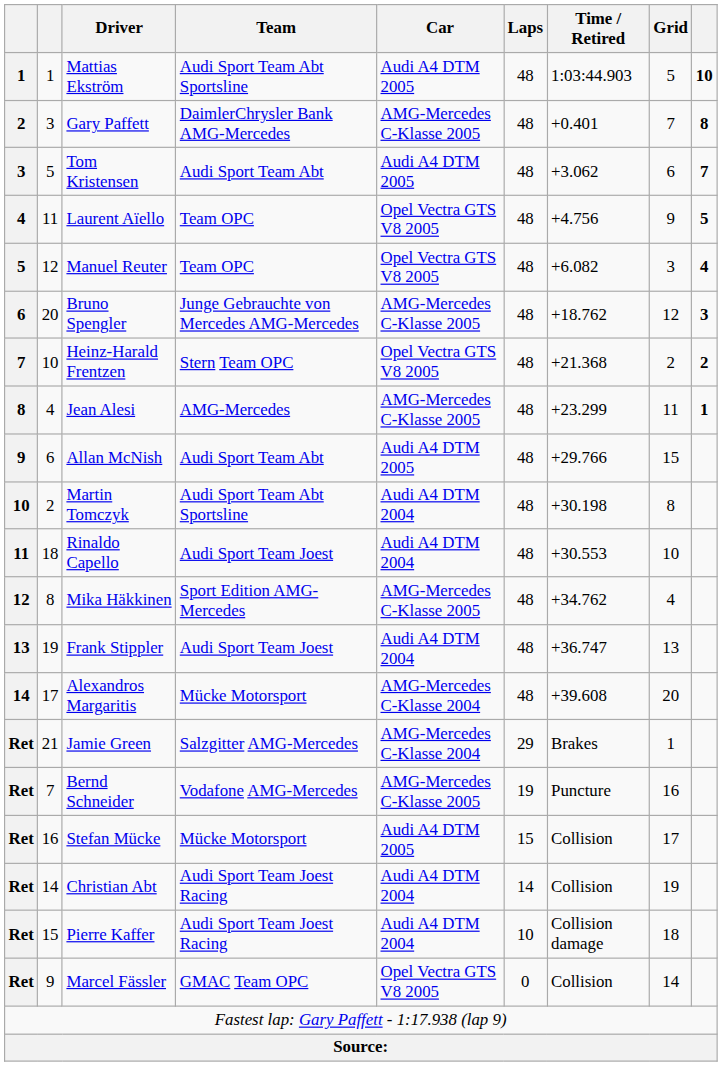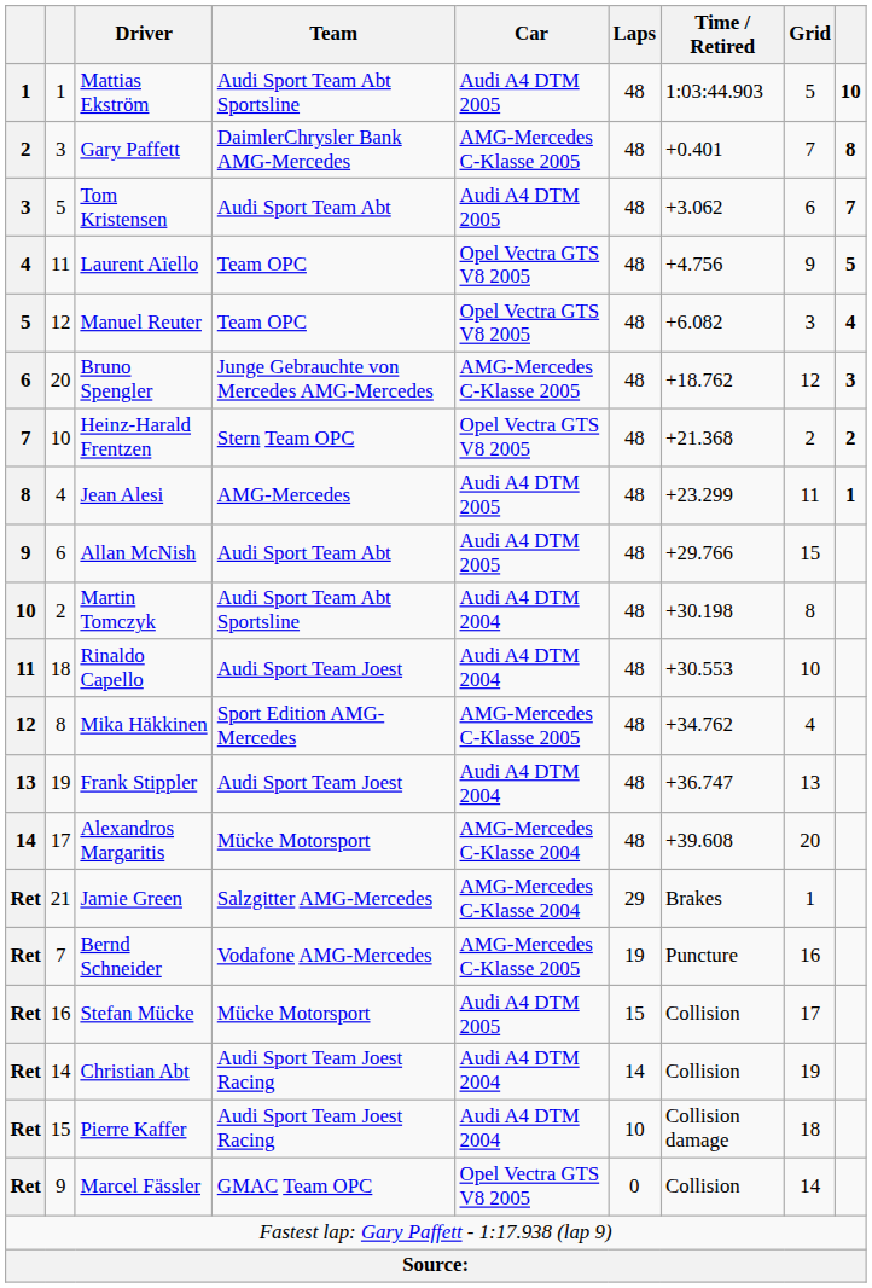Jean Alesi | Car: AMG-Mercedes C-Klasse 2005 -> Audi A4 DTM 2005
